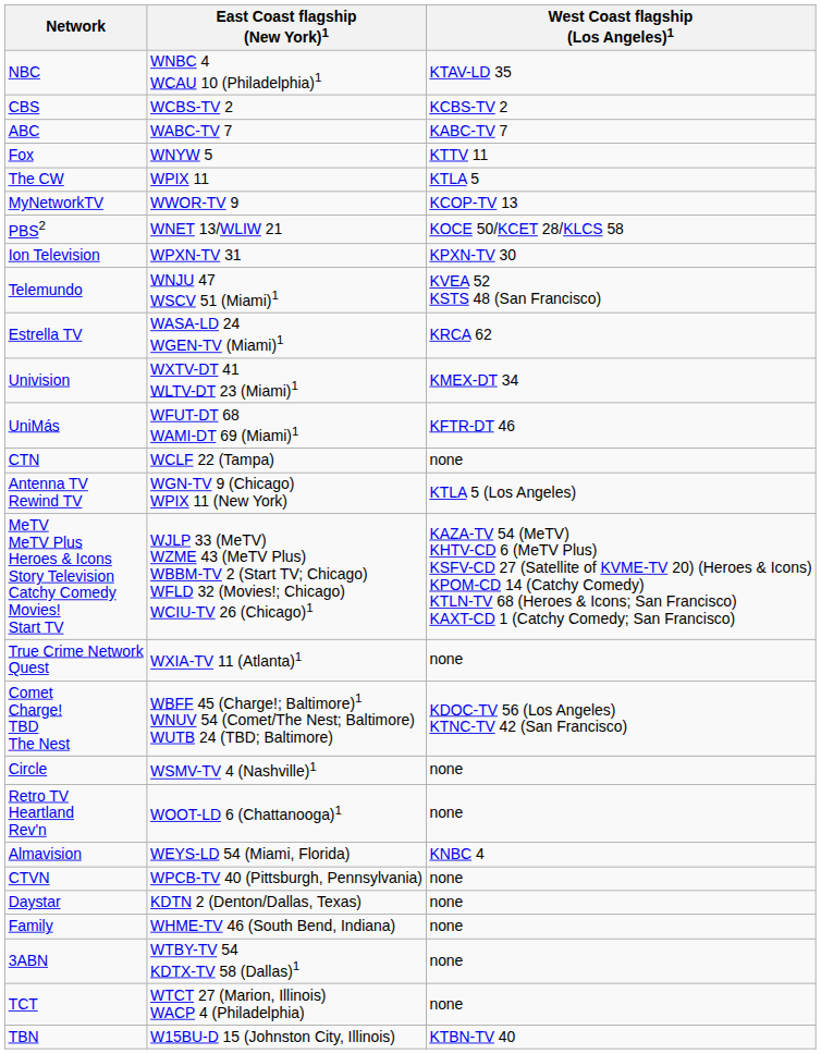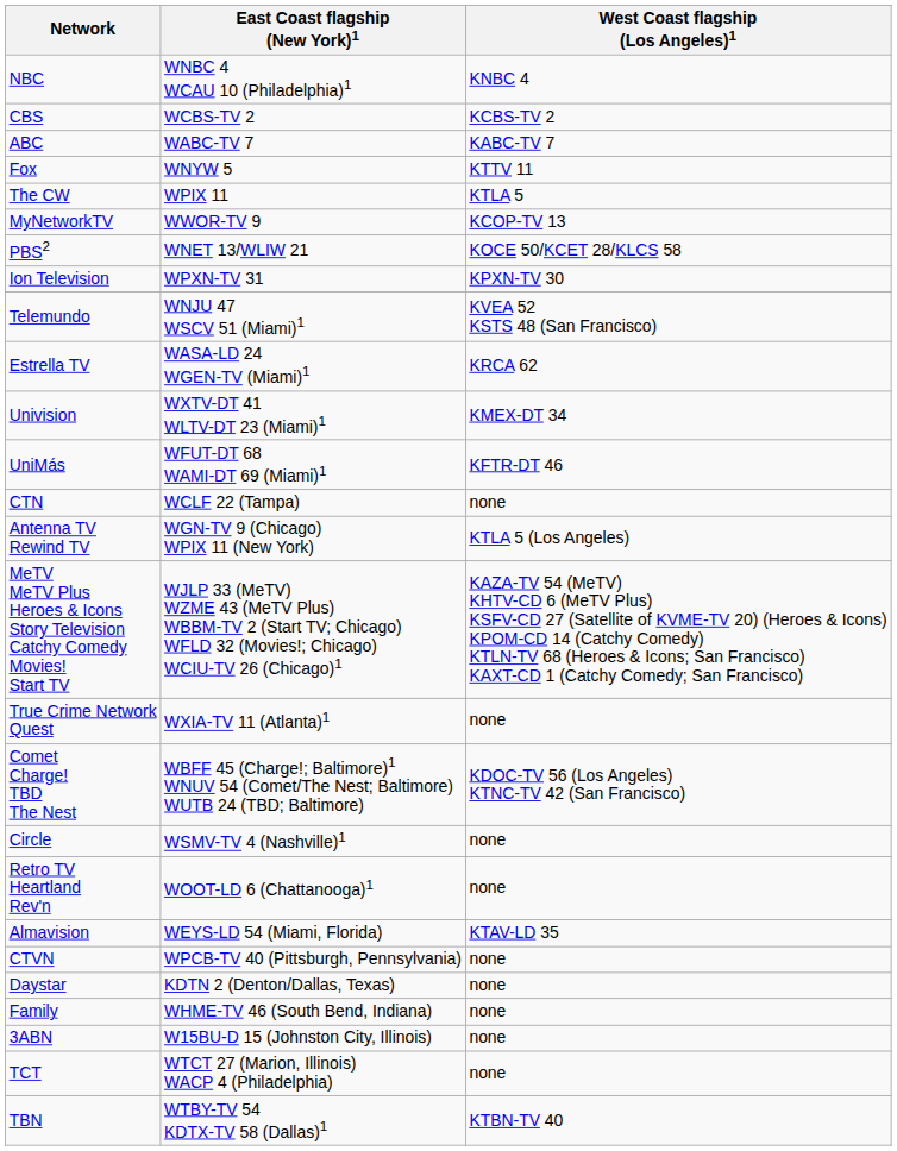NBC | West Coast flagship (Los Angeles)1: KTAV-LD 35 -> KNBC 4
Almavision | West Coast flagship (Los Angeles)1: KNBC 4 -> KTAV-LD 35
3ABN | East Coast flagship (New York)1: WTBY-TV 54 KDTX-TV 58 (Dallas)1 -> W15BU-D 15 (Johnston City, Illinois)
TBN | East Coast flagship (New York)1: W15BU-D 15 (Johnston City, Illinois) -> WTBY-TV 54 KDTX-TV 58 (Dallas)1
